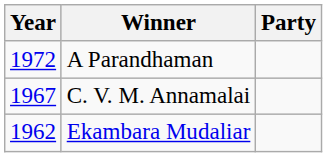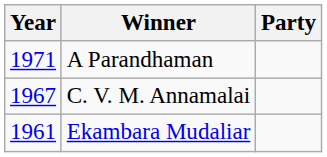A Parandhaman | Year: 1972 -> 1971
Ekambara Mudaliar | Year: 1962 -> 1961
